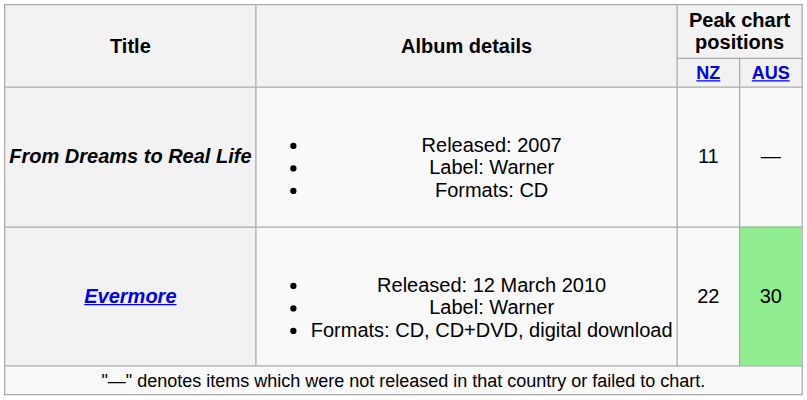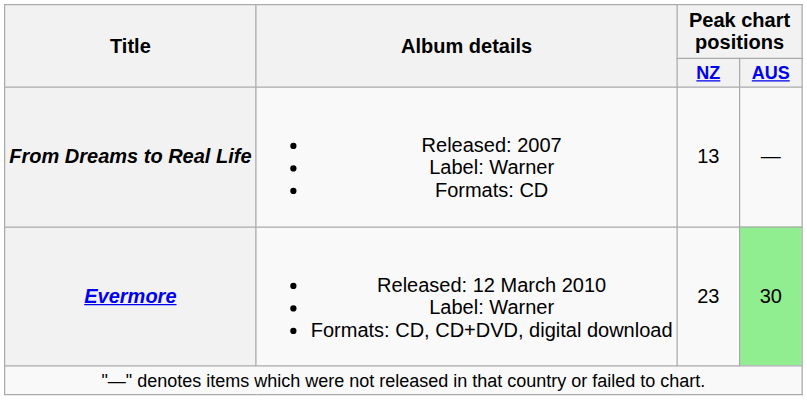From Dreams to Real Life | Peak chart positions / NZ: 11 -> 13
Evermore | Peak chart positions / NZ: 22 -> 23
